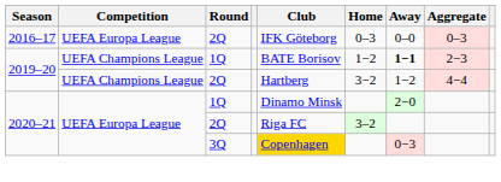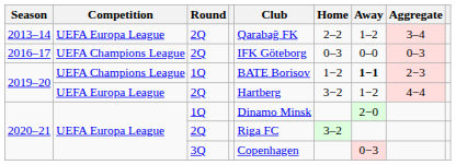+ row: 2013–14 | UEFA Europa League | 2Q | Qarabağ FK | 2–2 | 1–2 | 3–4
2016–17 | Competition: UEFA Europa League -> UEFA Champions League
2019–20 / 2Q | Competition: UEFA Champions League -> UEFA Europa League
2020–21 / 3Q | Club: gold background -> no background
